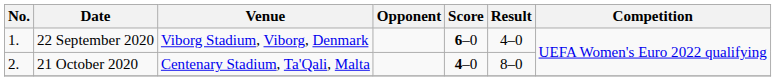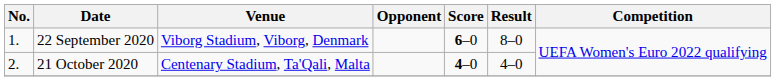22 September 2020 | Result: 4–0 -> 8–0
21 October 2020 | Result: 8–0 -> 4–0
